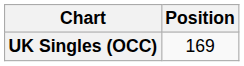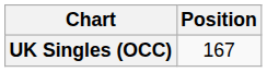UK Singles (OCC) | Position: 169 -> 167
